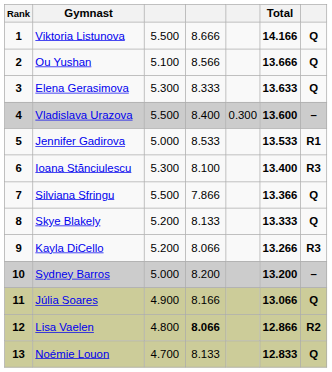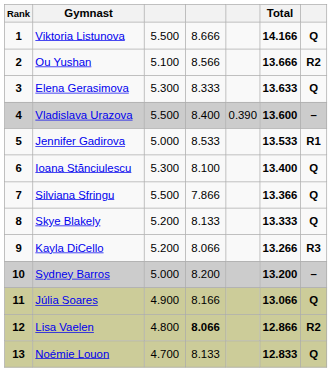Ou Yushan | column 7: Q -> R2
Vladislava Urazova | column 5: 0.300 -> 0.390
Ioana Stănciulescu | column 7: R3 -> Q
